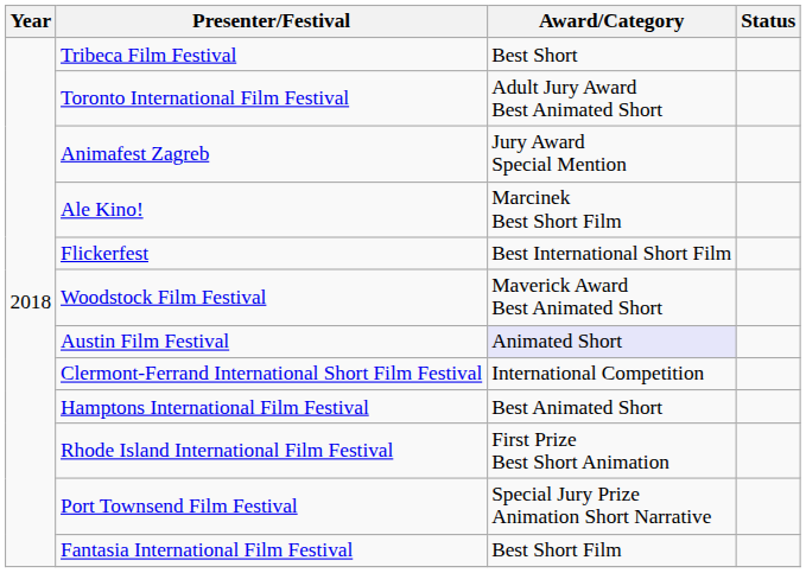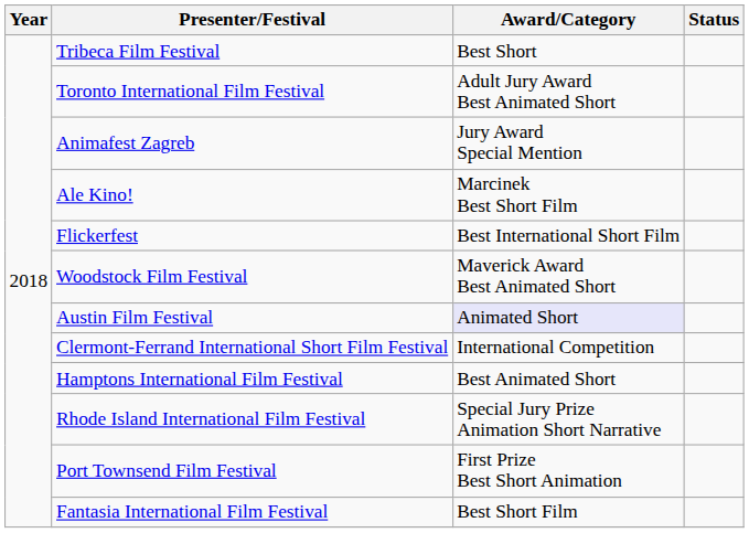Rhode Island International Film Festival | Award/Category: First Prize Best Short Animation -> Special Jury Prize Animation Short Narrative
Port Townsend Film Festival | Award/Category: Special Jury Prize Animation Short Narrative -> First Prize Best Short Animation
